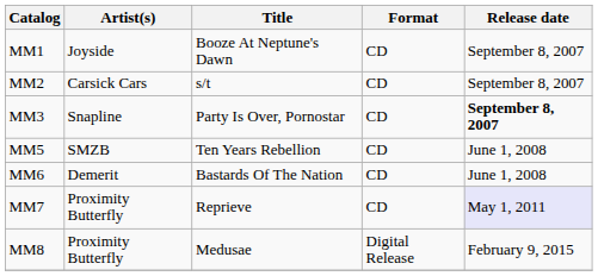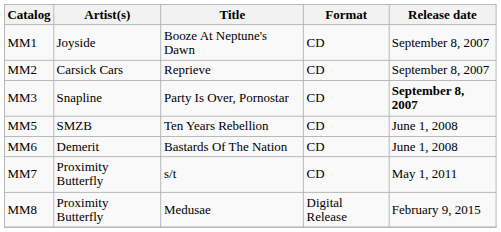MM2 | Title: s/t -> Reprieve
MM7 | Title: Reprieve -> s/t
MM7 | Release date: lavender background -> no background
